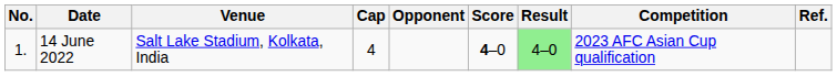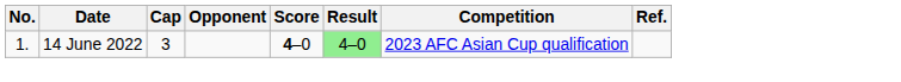- column: Venue | Salt Lake Stadium, Kolkata, India
14 June 2022 | Cap: 4 -> 3
